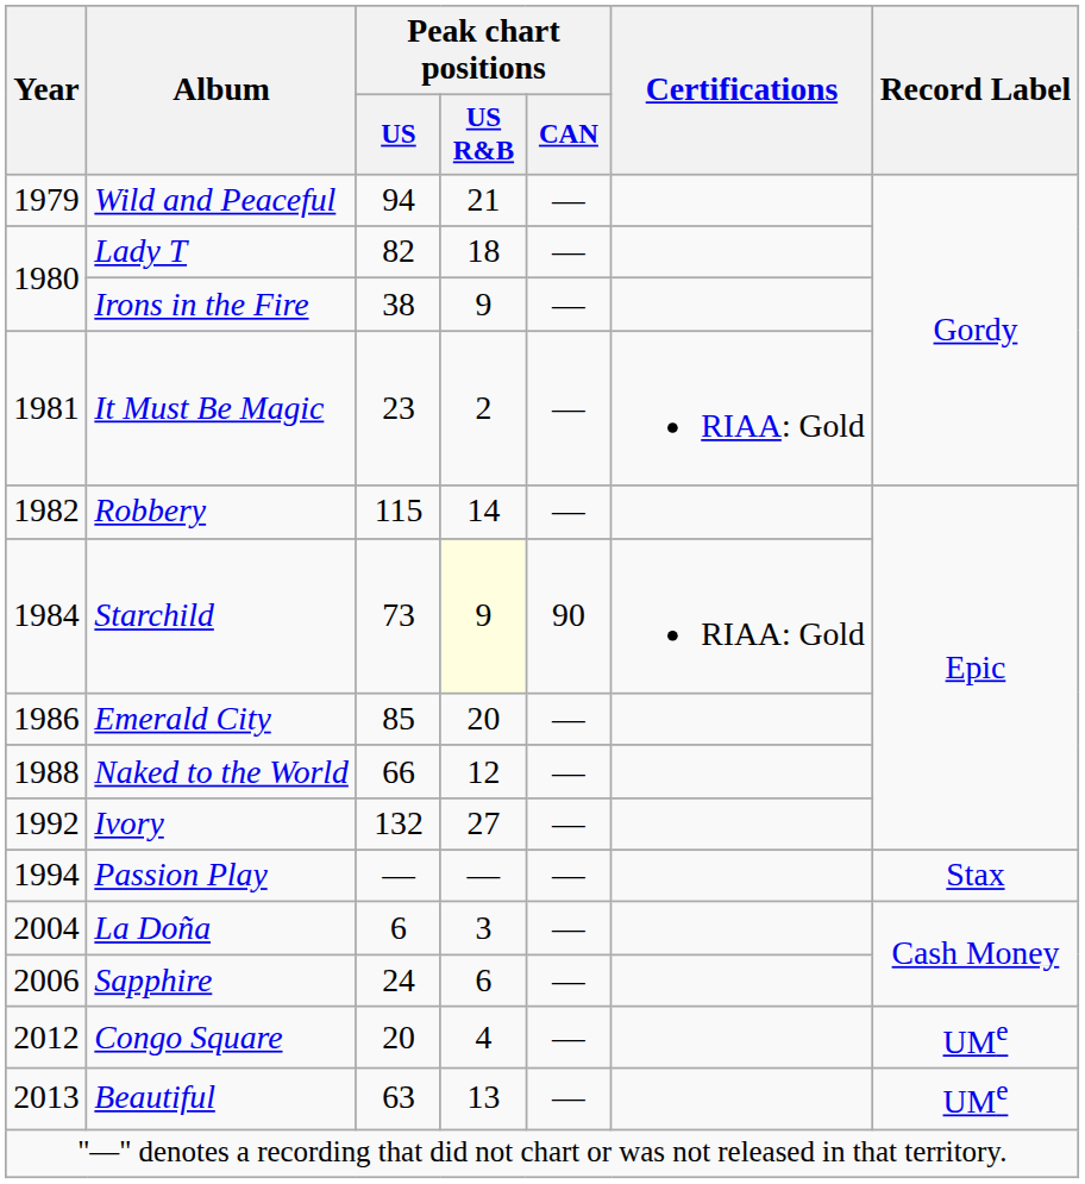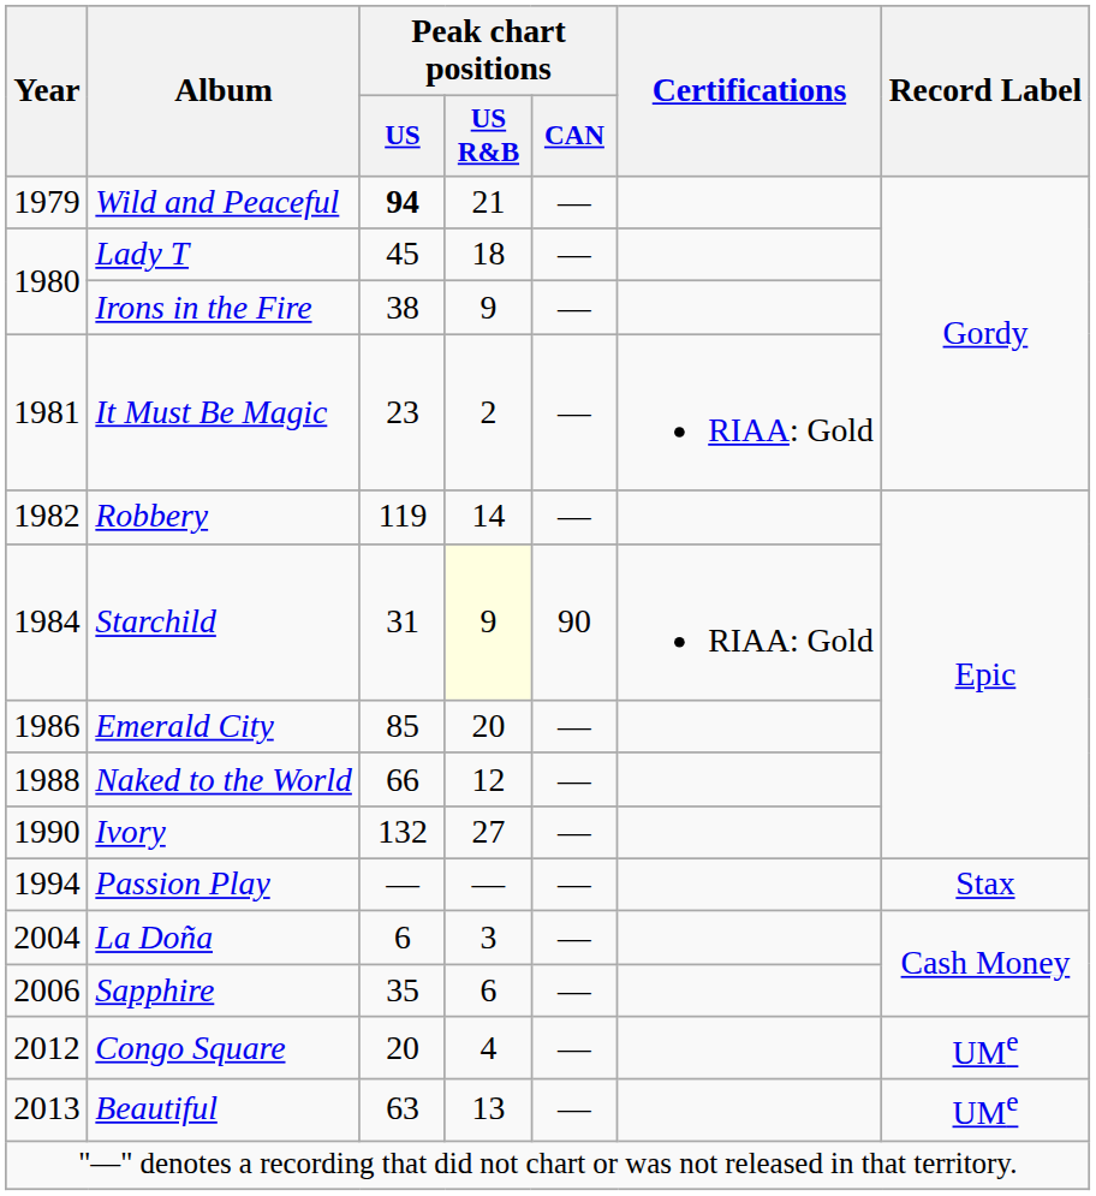Wild and Peaceful | Peak chart positions / US: normal -> bold
Lady T | Peak chart positions / US: 82 -> 45
Robbery | Peak chart positions / US: 115 -> 119
Starchild | Peak chart positions / US: 73 -> 31
Ivory | Year: 1992 -> 1990
Sapphire | Peak chart positions / US: 24 -> 35
